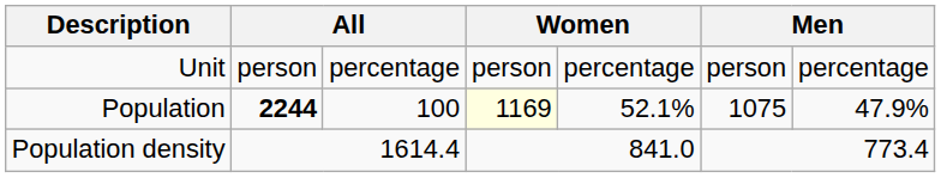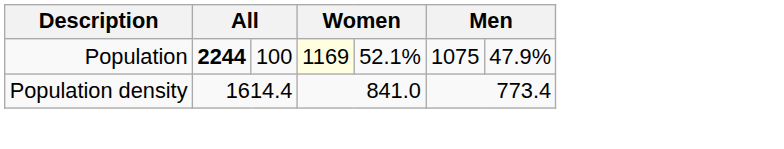- row: Unit | person | percentage | person | percentage | person | percentage
